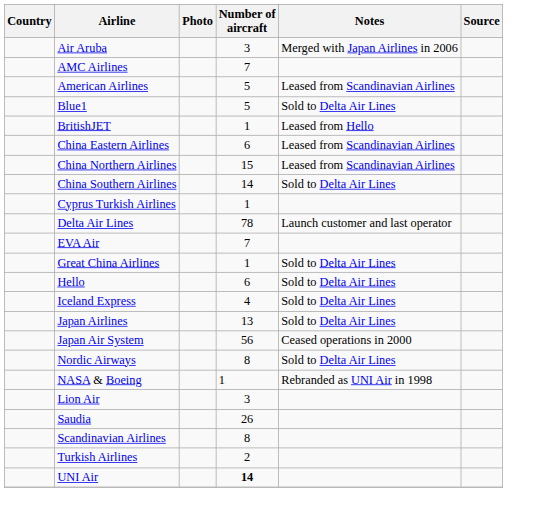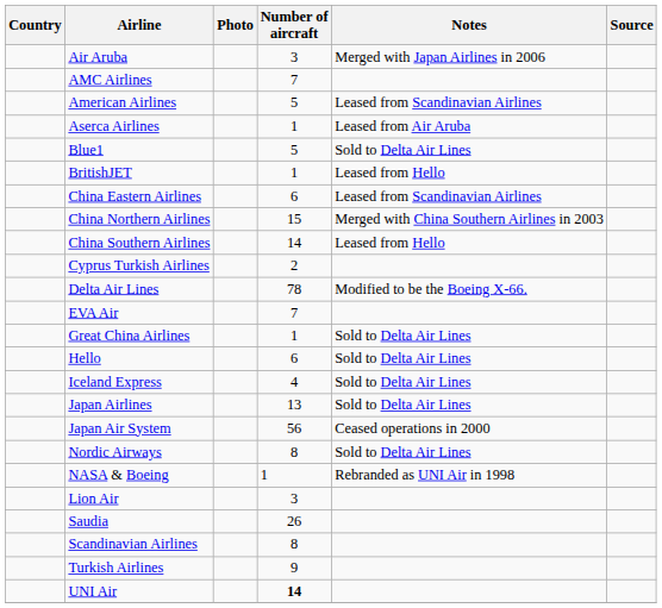+ row: Aserca Airlines | 1 | Leased from Air Aruba
China Northern Airlines | Notes: Leased from Scandinavian Airlines -> Merged with China Southern Airlines in 2003
China Southern Airlines | Notes: Sold to Delta Air Lines -> Leased from Hello
Cyprus Turkish Airlines | Number of aircraft: 1 -> 2
Delta Air Lines | Notes: Launch customer and last operator -> Modified to be the Boeing X-66.
Turkish Airlines | Number of aircraft: 2 -> 9
